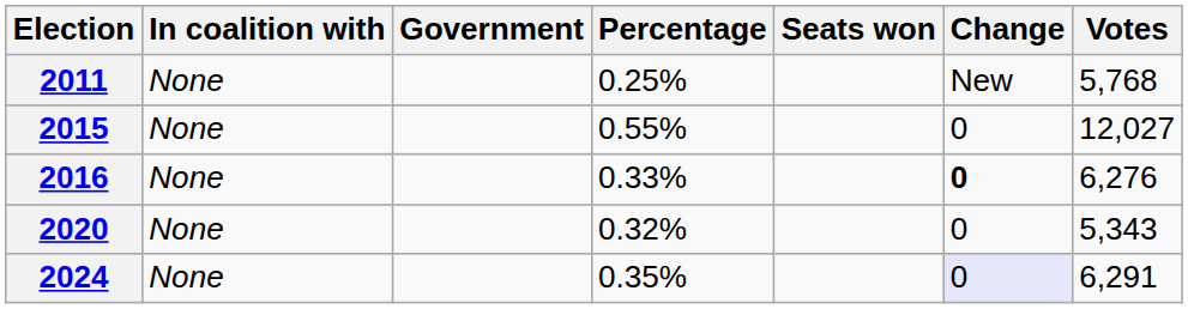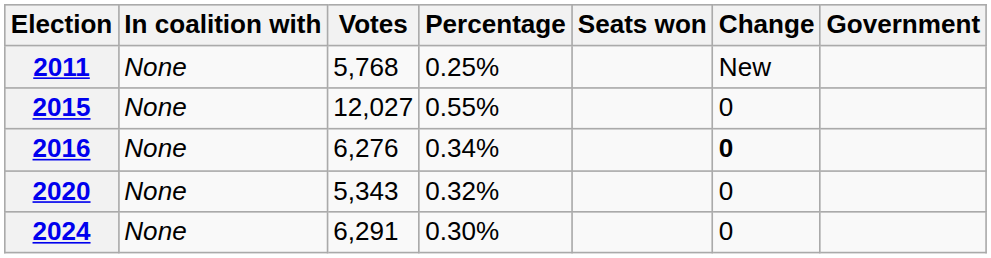columns swapped: Votes <-> Government
2016 | Percentage: 0.33% -> 0.34%
2024 | Percentage: 0.35% -> 0.30%
2024 | Change: lavender background -> no background
